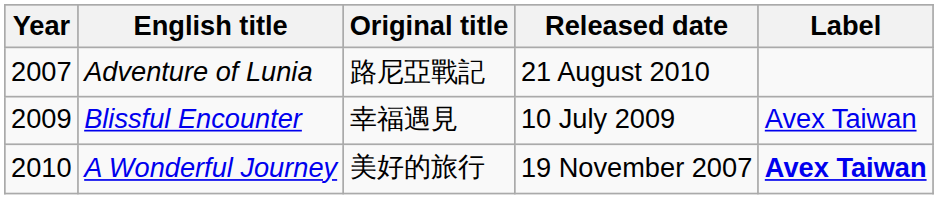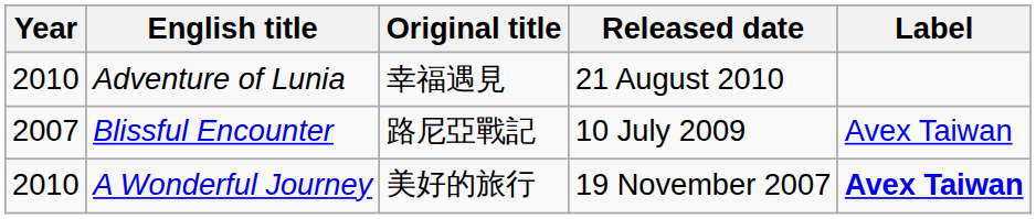Adventure of Lunia | Year: 2007 -> 2010
Adventure of Lunia | Original title: 路尼亞戰記 -> 幸福遇見
Blissful Encounter | Year: 2009 -> 2007
Blissful Encounter | Original title: 幸福遇見 -> 路尼亞戰記
